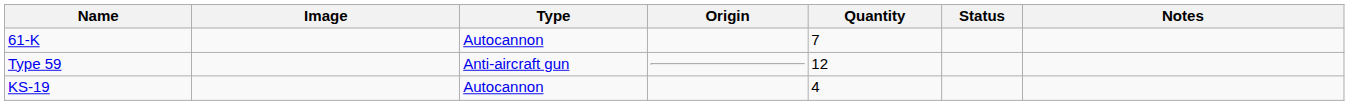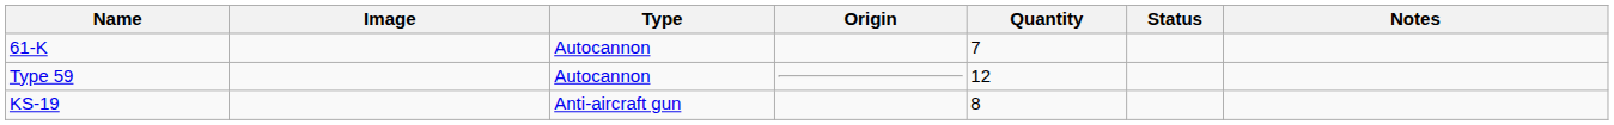Type 59 | Type: Anti-aircraft gun -> Autocannon
KS-19 | Type: Autocannon -> Anti-aircraft gun
KS-19 | Quantity: 4 -> 8
